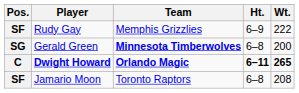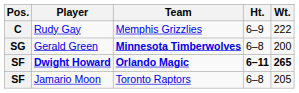Rudy Gay | Pos.: SF -> C
Dwight Howard | Pos.: C -> SF
Jamario Moon | Wt.: 208 -> 205
